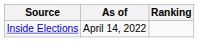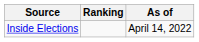columns swapped: Ranking <-> As of
